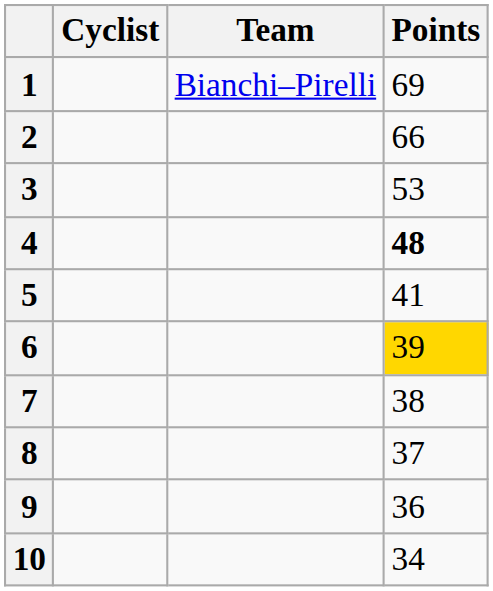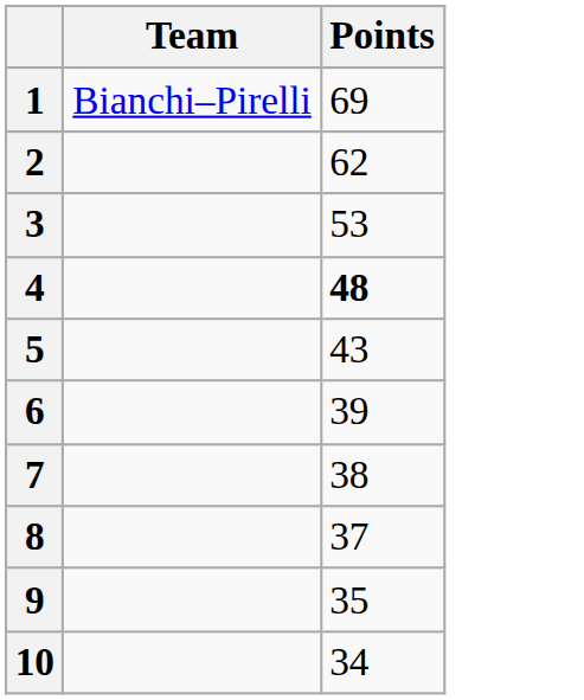- column: Cyclist
2 | Points: 66 -> 62
5 | Points: 41 -> 43
6 | Points: gold background -> no background
9 | Points: 36 -> 35
